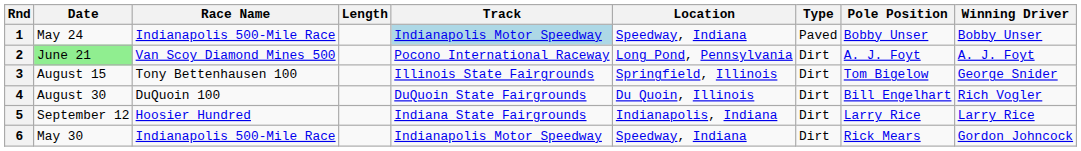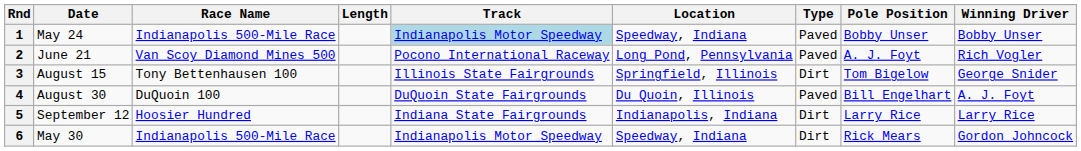2 | Date: lightgreen background -> no background
2 | Type: Dirt -> Paved
2 | Winning Driver: A. J. Foyt -> Rich Vogler
4 | Type: Dirt -> Paved
4 | Winning Driver: Rich Vogler -> A. J. Foyt
